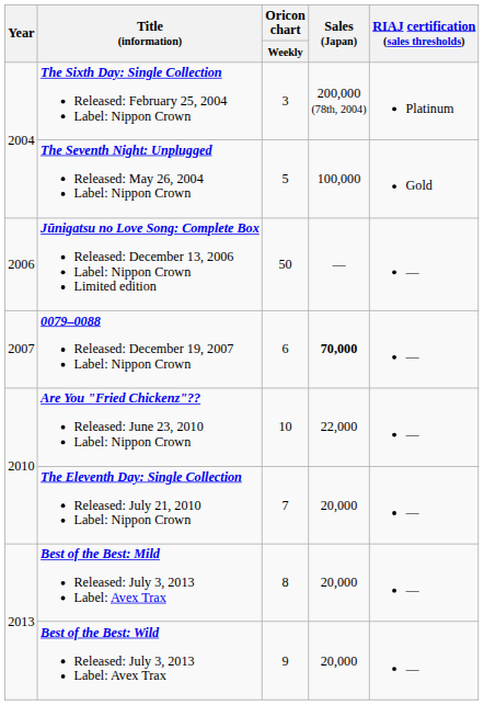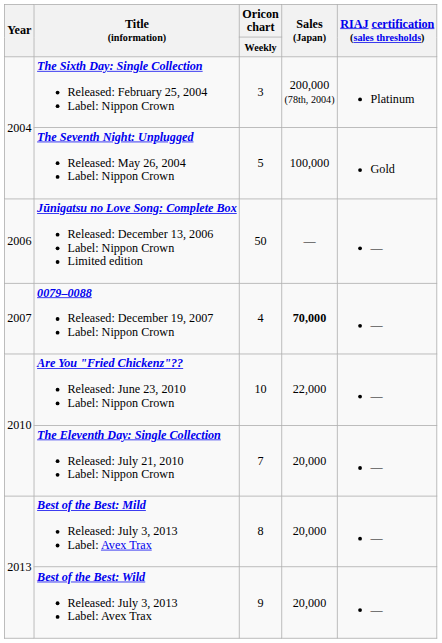0079–0088 Released: December 19, 2007 Label: Nippon Crown | Oricon chart / Weekly: 6 -> 4
